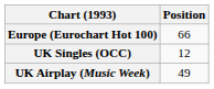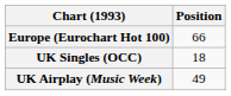UK Singles (OCC) | Position: 12 -> 18
